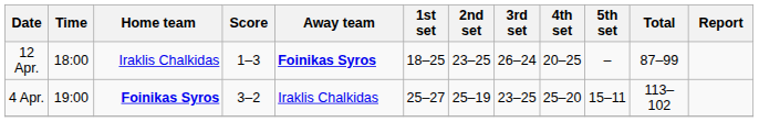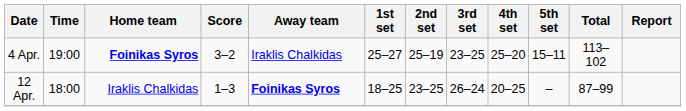rows swapped: 4 Apr. <-> 12 Apr.
